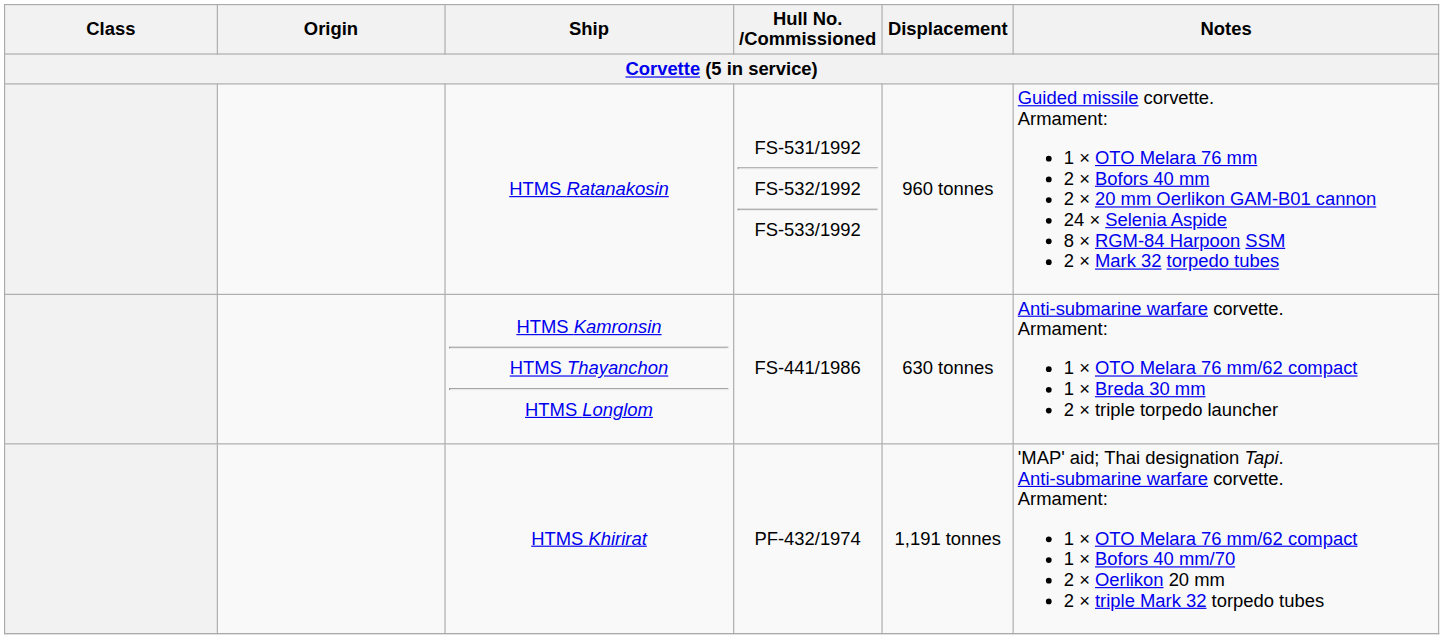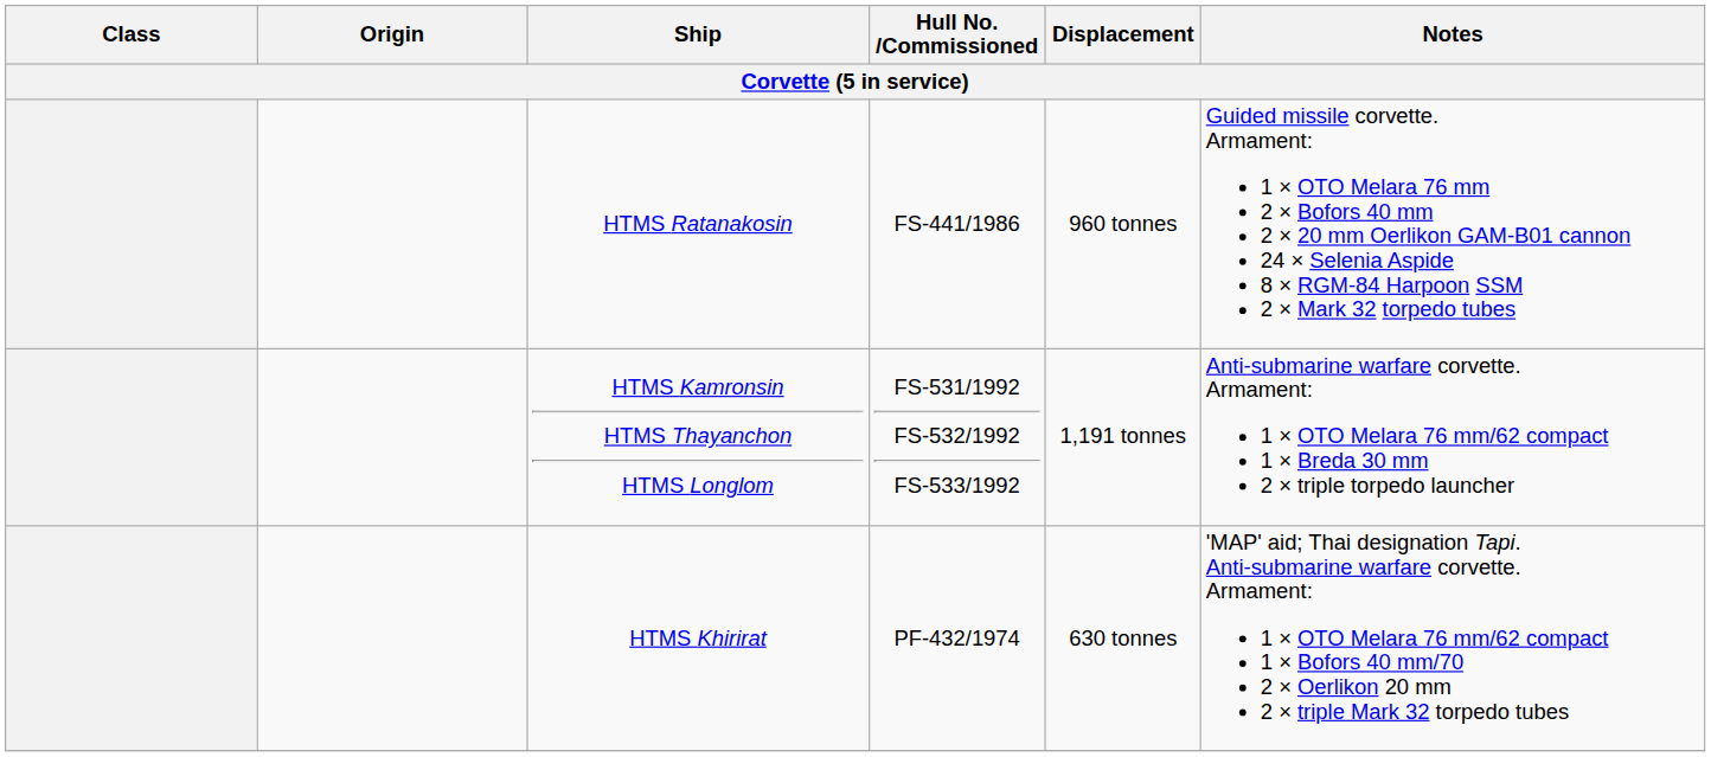HTMS Ratanakosin | Hull No. /Commissioned: FS-531/1992 FS-532/1992 FS-533/1992 -> FS-441/1986
HTMS Kamronsin HTMS Thayanchon HTMS Longlom | Hull No. /Commissioned: FS-441/1986 -> FS-531/1992 FS-532/1992 FS-533/1992
HTMS Kamronsin HTMS Thayanchon HTMS Longlom | Displacement: 630 tonnes -> 1,191 tonnes
HTMS Khirirat | Displacement: 1,191 tonnes -> 630 tonnes
